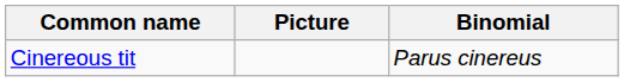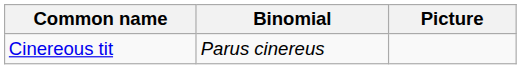columns swapped: Binomial <-> Picture
